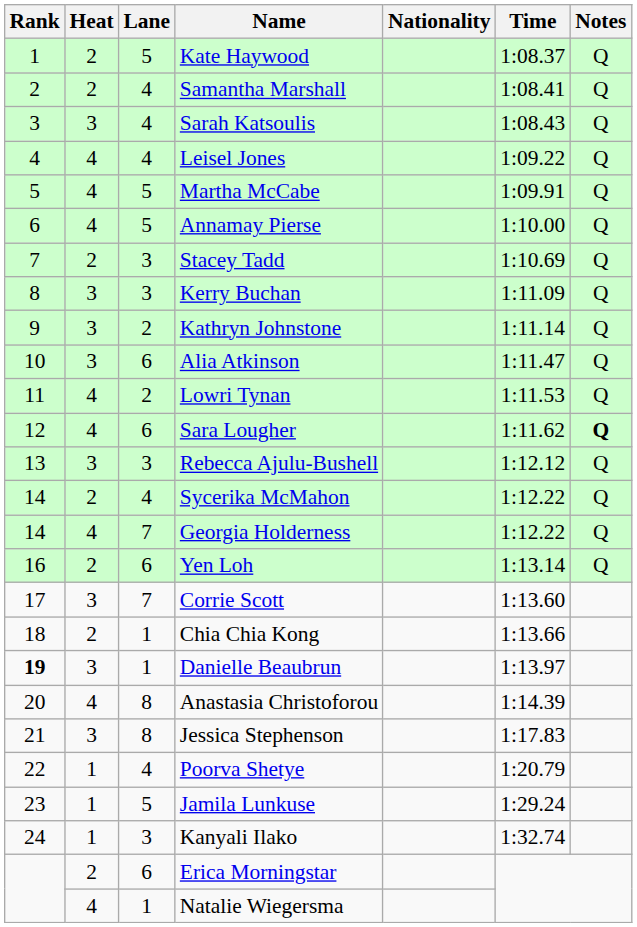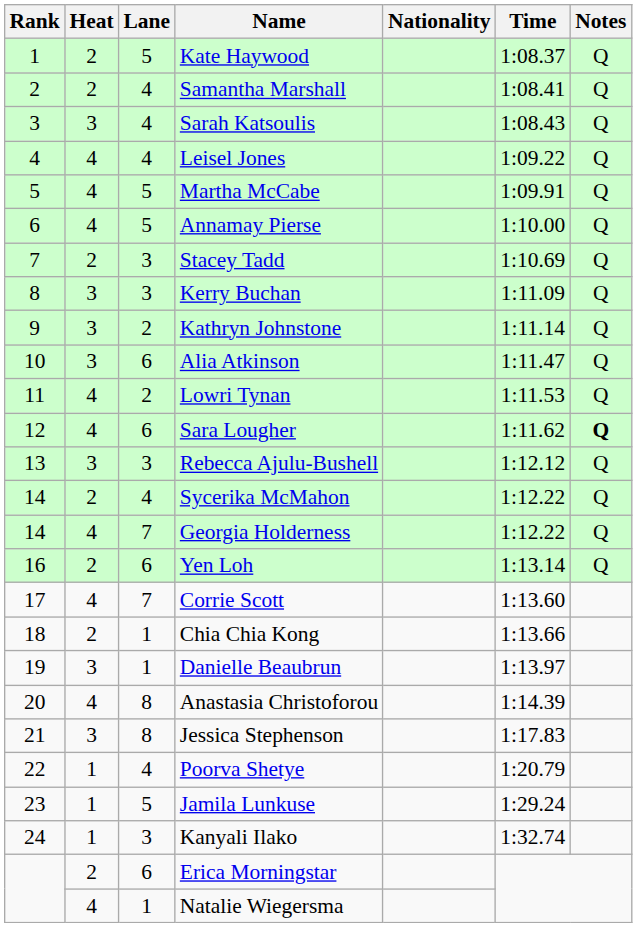Corrie Scott | Heat: 3 -> 4
Danielle Beaubrun | Rank: bold -> normal
